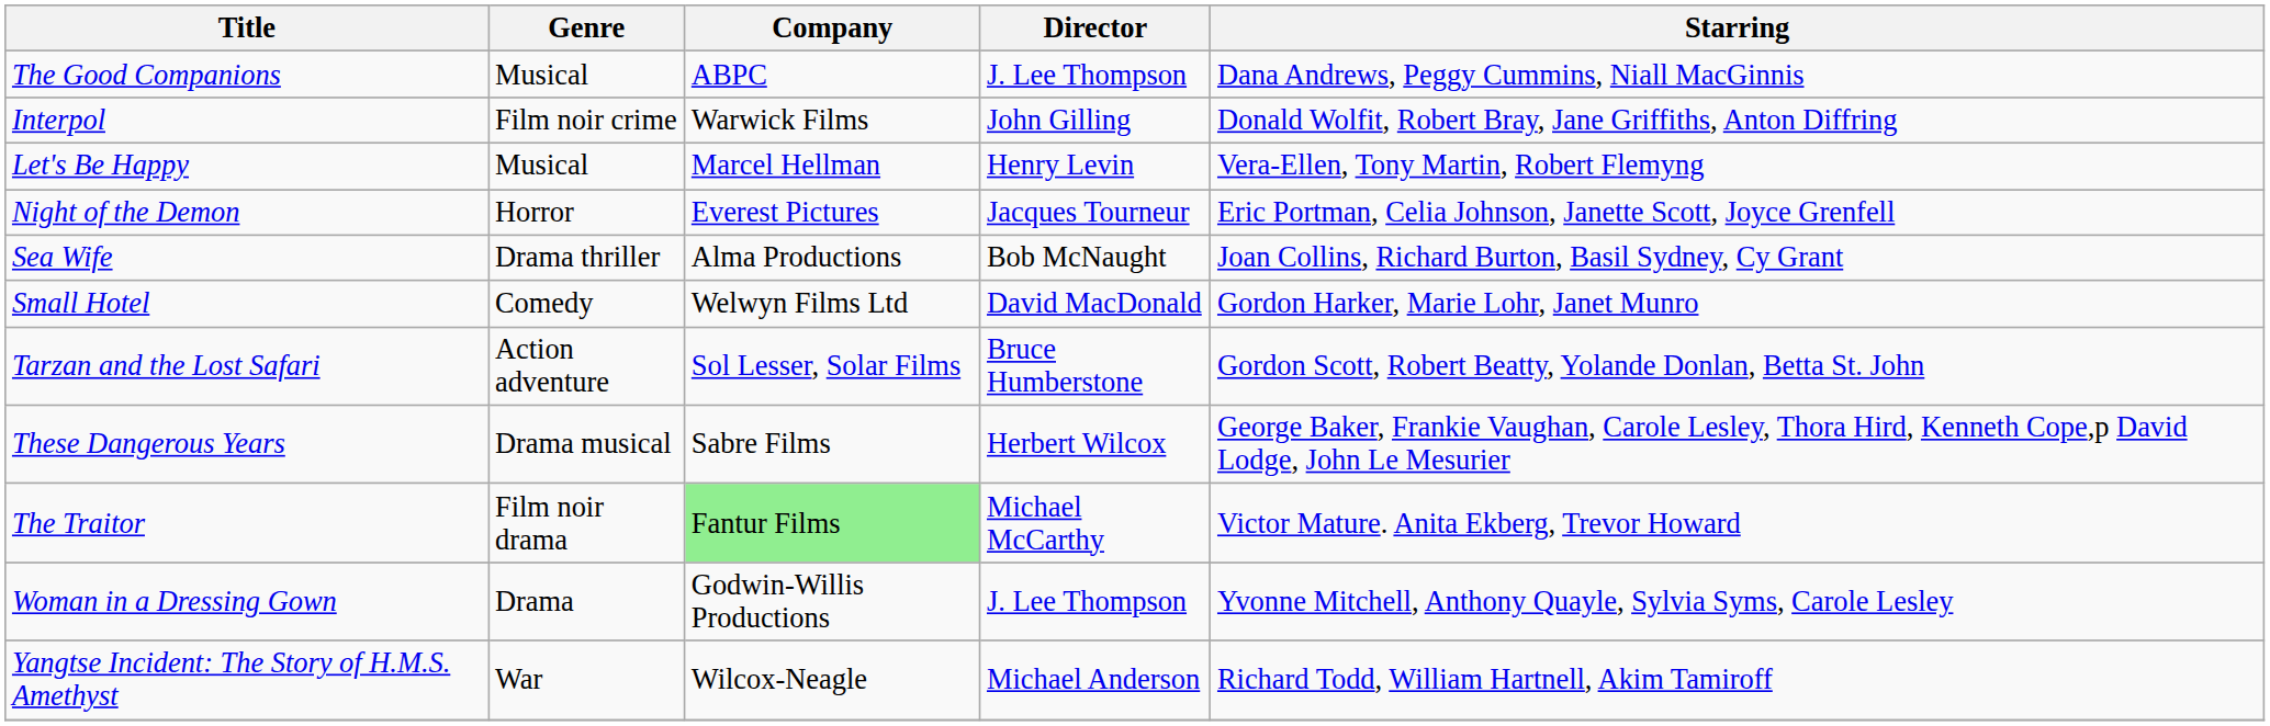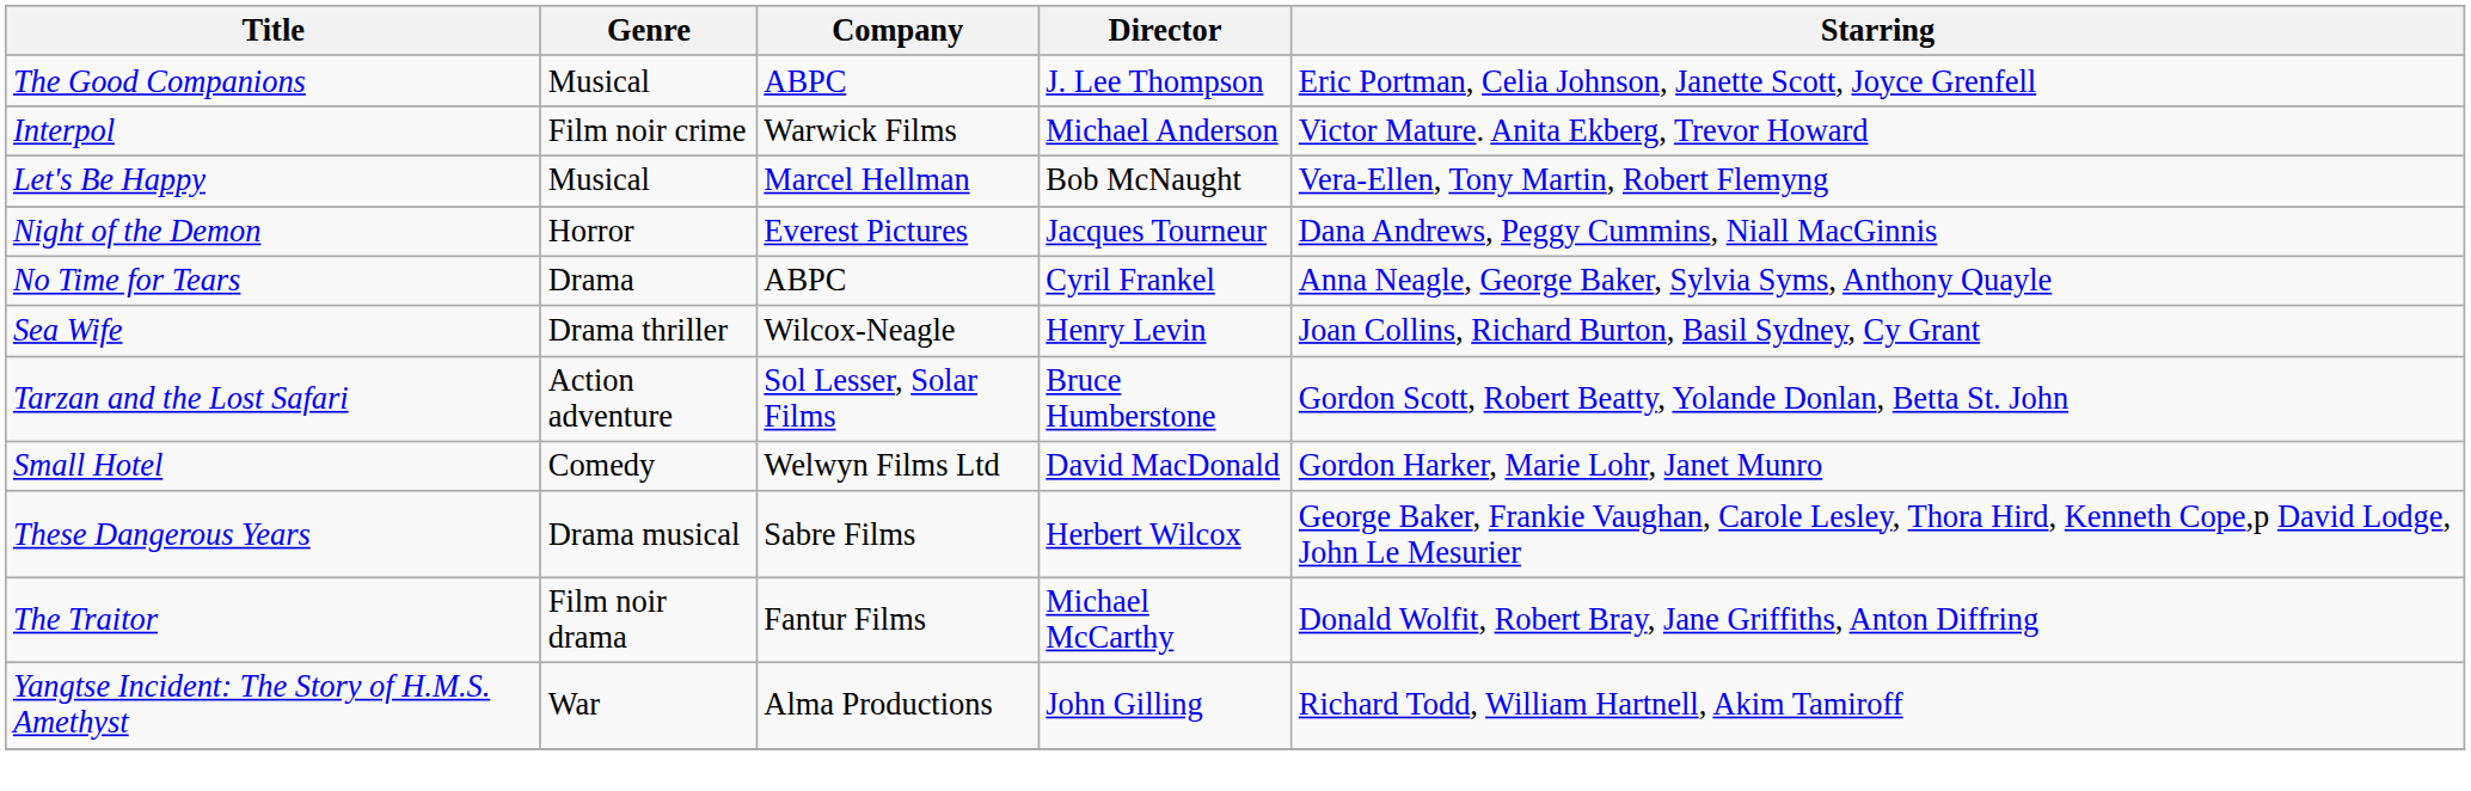The Good Companions | Starring: Dana Andrews, Peggy Cummins, Niall MacGinnis -> Eric Portman, Celia Johnson, Janette Scott, Joyce Grenfell
Interpol | Director: John Gilling -> Michael Anderson
Interpol | Starring: Donald Wolfit, Robert Bray, Jane Griffiths, Anton Diffring -> Victor Mature. Anita Ekberg, Trevor Howard
Let's Be Happy | Director: Henry Levin -> Bob McNaught
Night of the Demon | Starring: Eric Portman, Celia Johnson, Janette Scott, Joyce Grenfell -> Dana Andrews, Peggy Cummins, Niall MacGinnis
+ row: No Time for Tears | Drama | ABPC | Cyril Frankel | Anna Neagle, George Baker, Sylvia Syms, Anthony Quayle
Sea Wife | Company: Alma Productions -> Wilcox-Neagle
Sea Wife | Director: Bob McNaught -> Henry Levin
rows swapped: Small Hotel <-> Tarzan and the Lost Safari
The Traitor | Company: lightgreen background -> no background
The Traitor | Starring: Victor Mature. Anita Ekberg, Trevor Howard -> Donald Wolfit, Robert Bray, Jane Griffiths, Anton Diffring
- row: Woman in a Dressing Gown | Drama | Godwin-Willis Productions | J. Lee Thompson | Yvonne Mitchell, Anthony Quayle, Sylvia Syms, Carole Lesley
Yangtse Incident: The Story of H.M.S. Amethyst | Company: Wilcox-Neagle -> Alma Productions
Yangtse Incident: The Story of H.M.S. Amethyst | Director: Michael Anderson -> John Gilling
